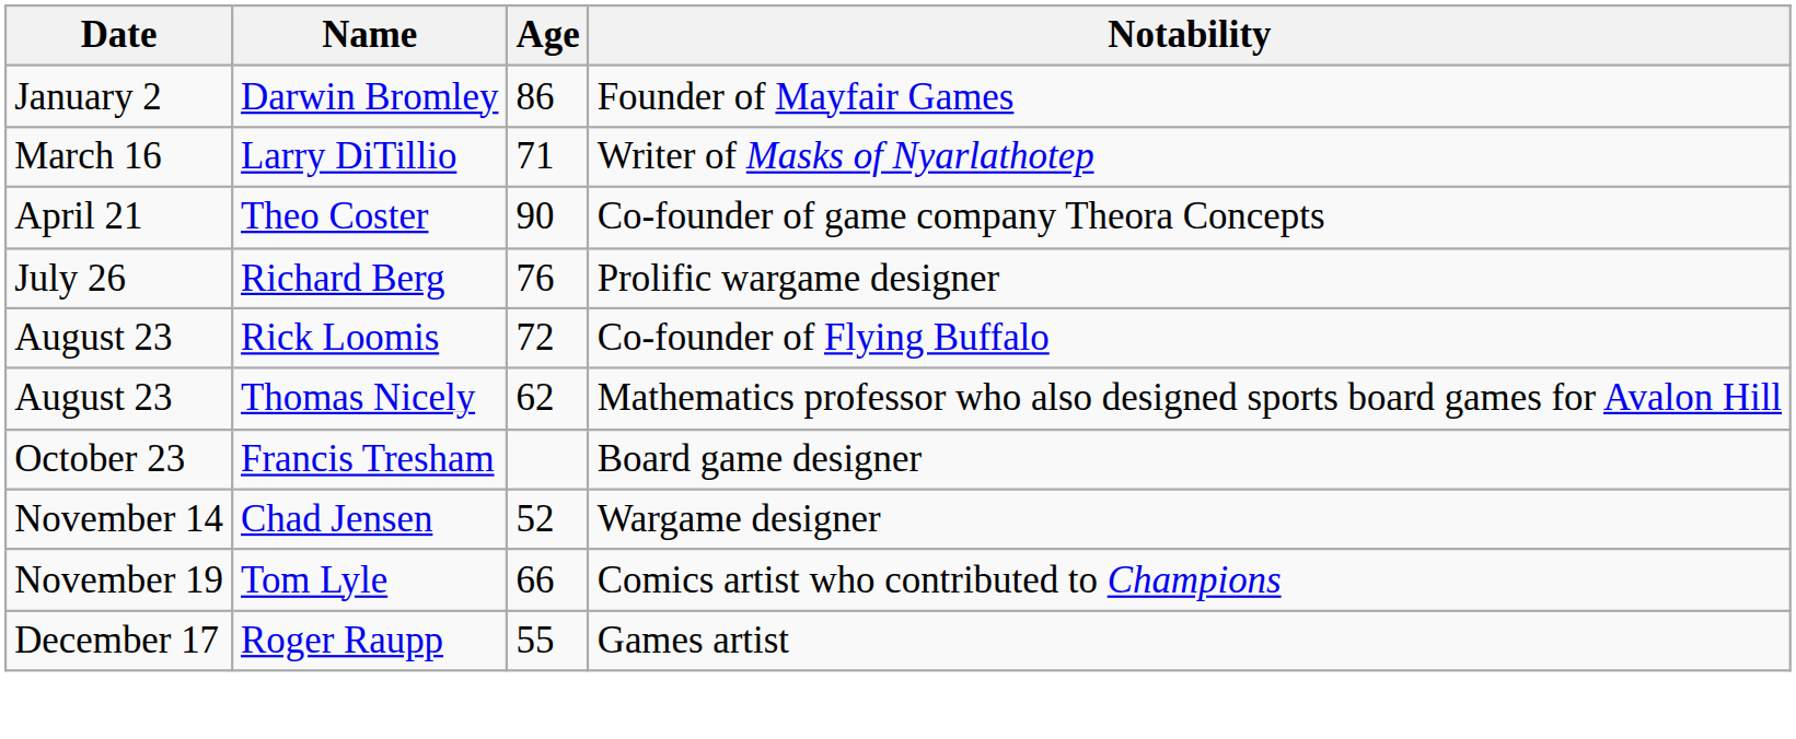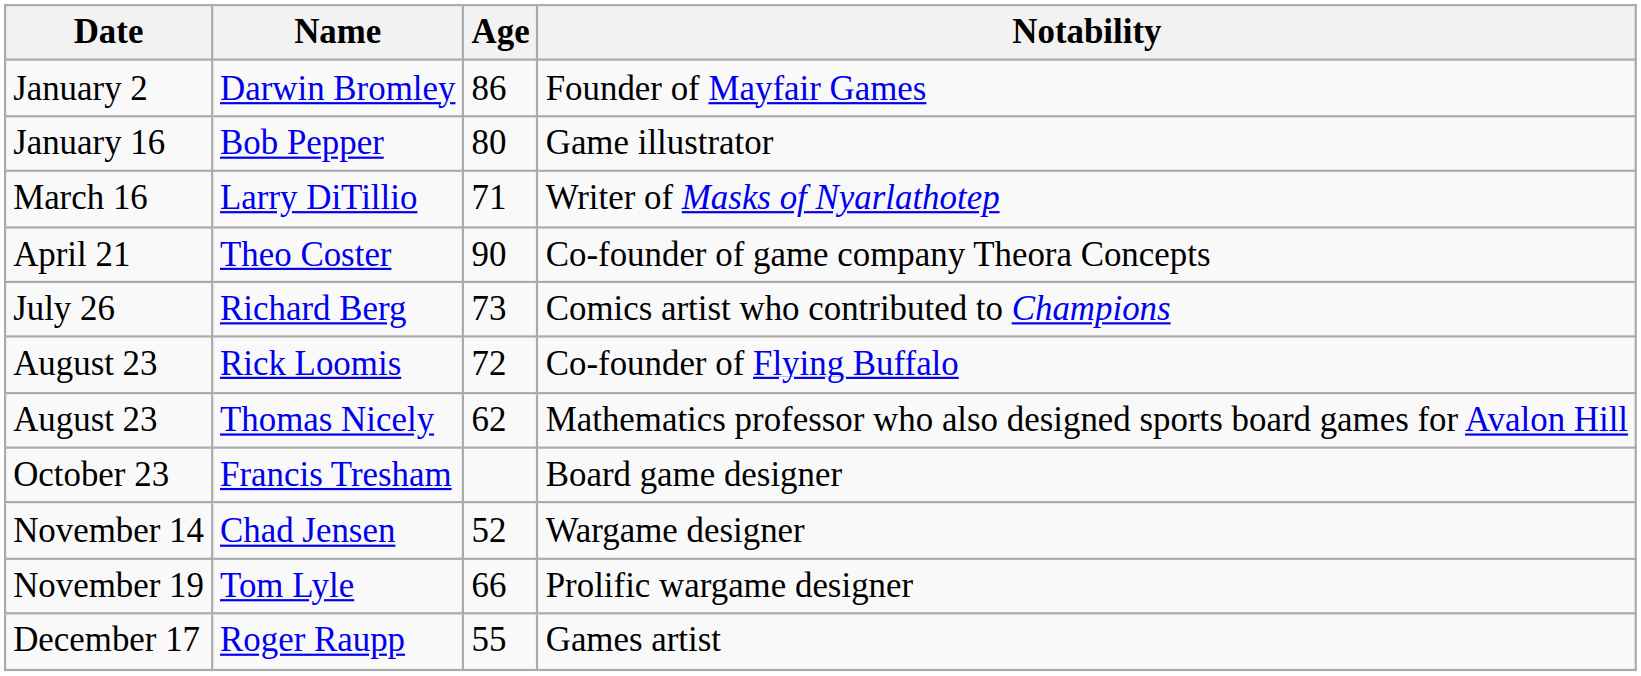+ row: January 16 | Bob Pepper | 80 | Game illustrator
Richard Berg | Age: 76 -> 73
Richard Berg | Notability: Prolific wargame designer -> Comics artist who contributed to Champions
Tom Lyle | Notability: Comics artist who contributed to Champions -> Prolific wargame designer
